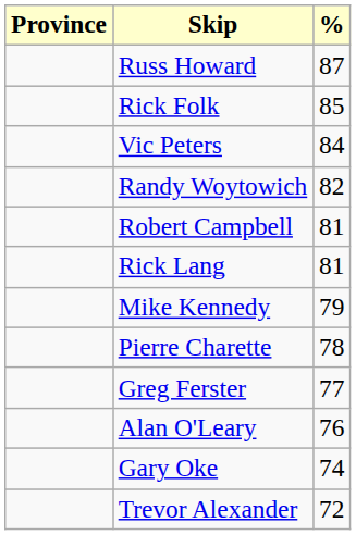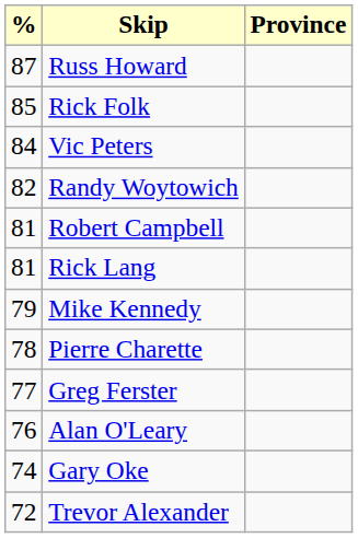columns swapped: Province <-> %
